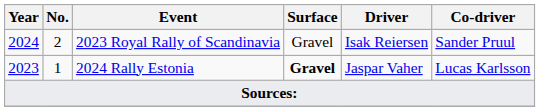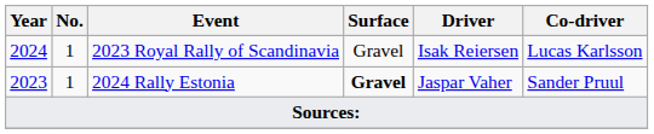2023 Royal Rally of Scandinavia | No.: 2 -> 1
2023 Royal Rally of Scandinavia | Co-driver: Sander Pruul -> Lucas Karlsson
2024 Rally Estonia | Co-driver: Lucas Karlsson -> Sander Pruul
